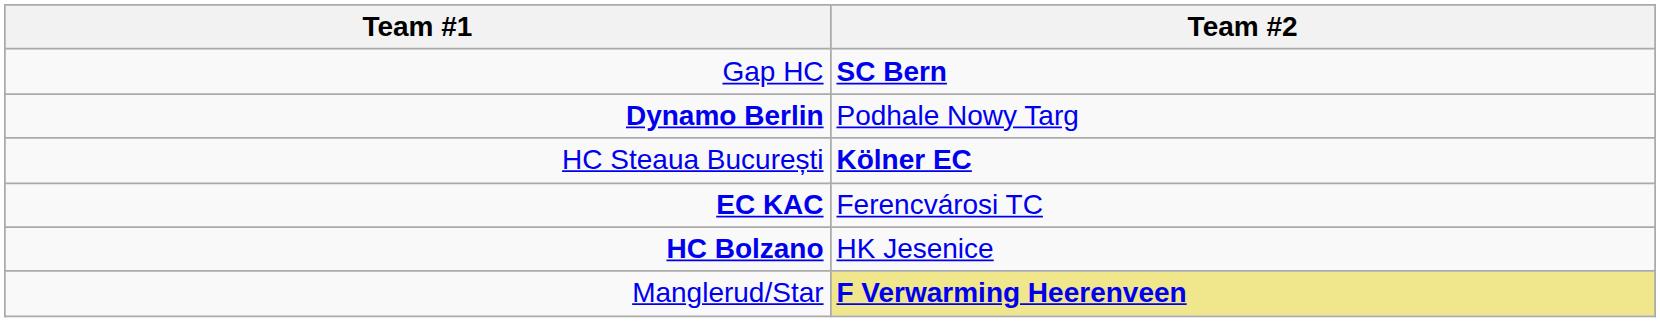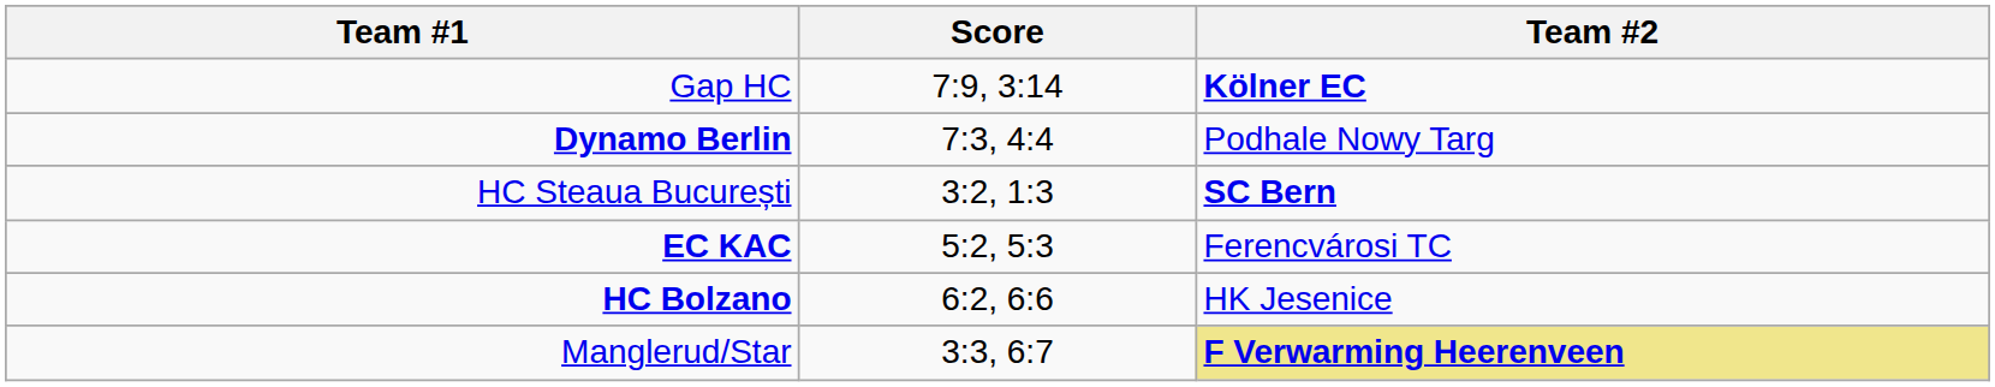+ column: Score | 7:9, 3:14 | 7:3, 4:4 | 3:2, 1:3 | 5:2, 5:3 | 6:2, 6:6 | 3:3, 6:7
Gap HC | Team #2: SC Bern -> Kölner EC
HC Steaua București | Team #2: Kölner EC -> SC Bern
